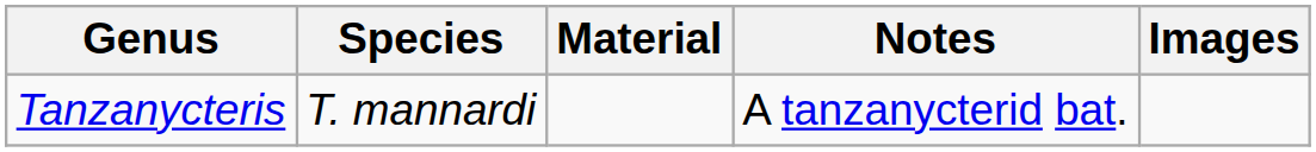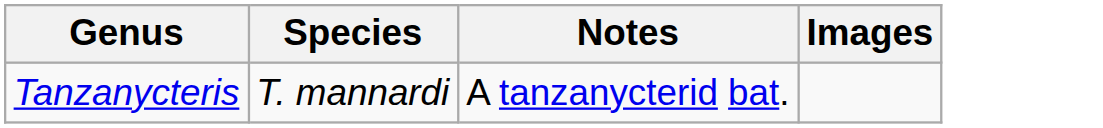- column: Material
